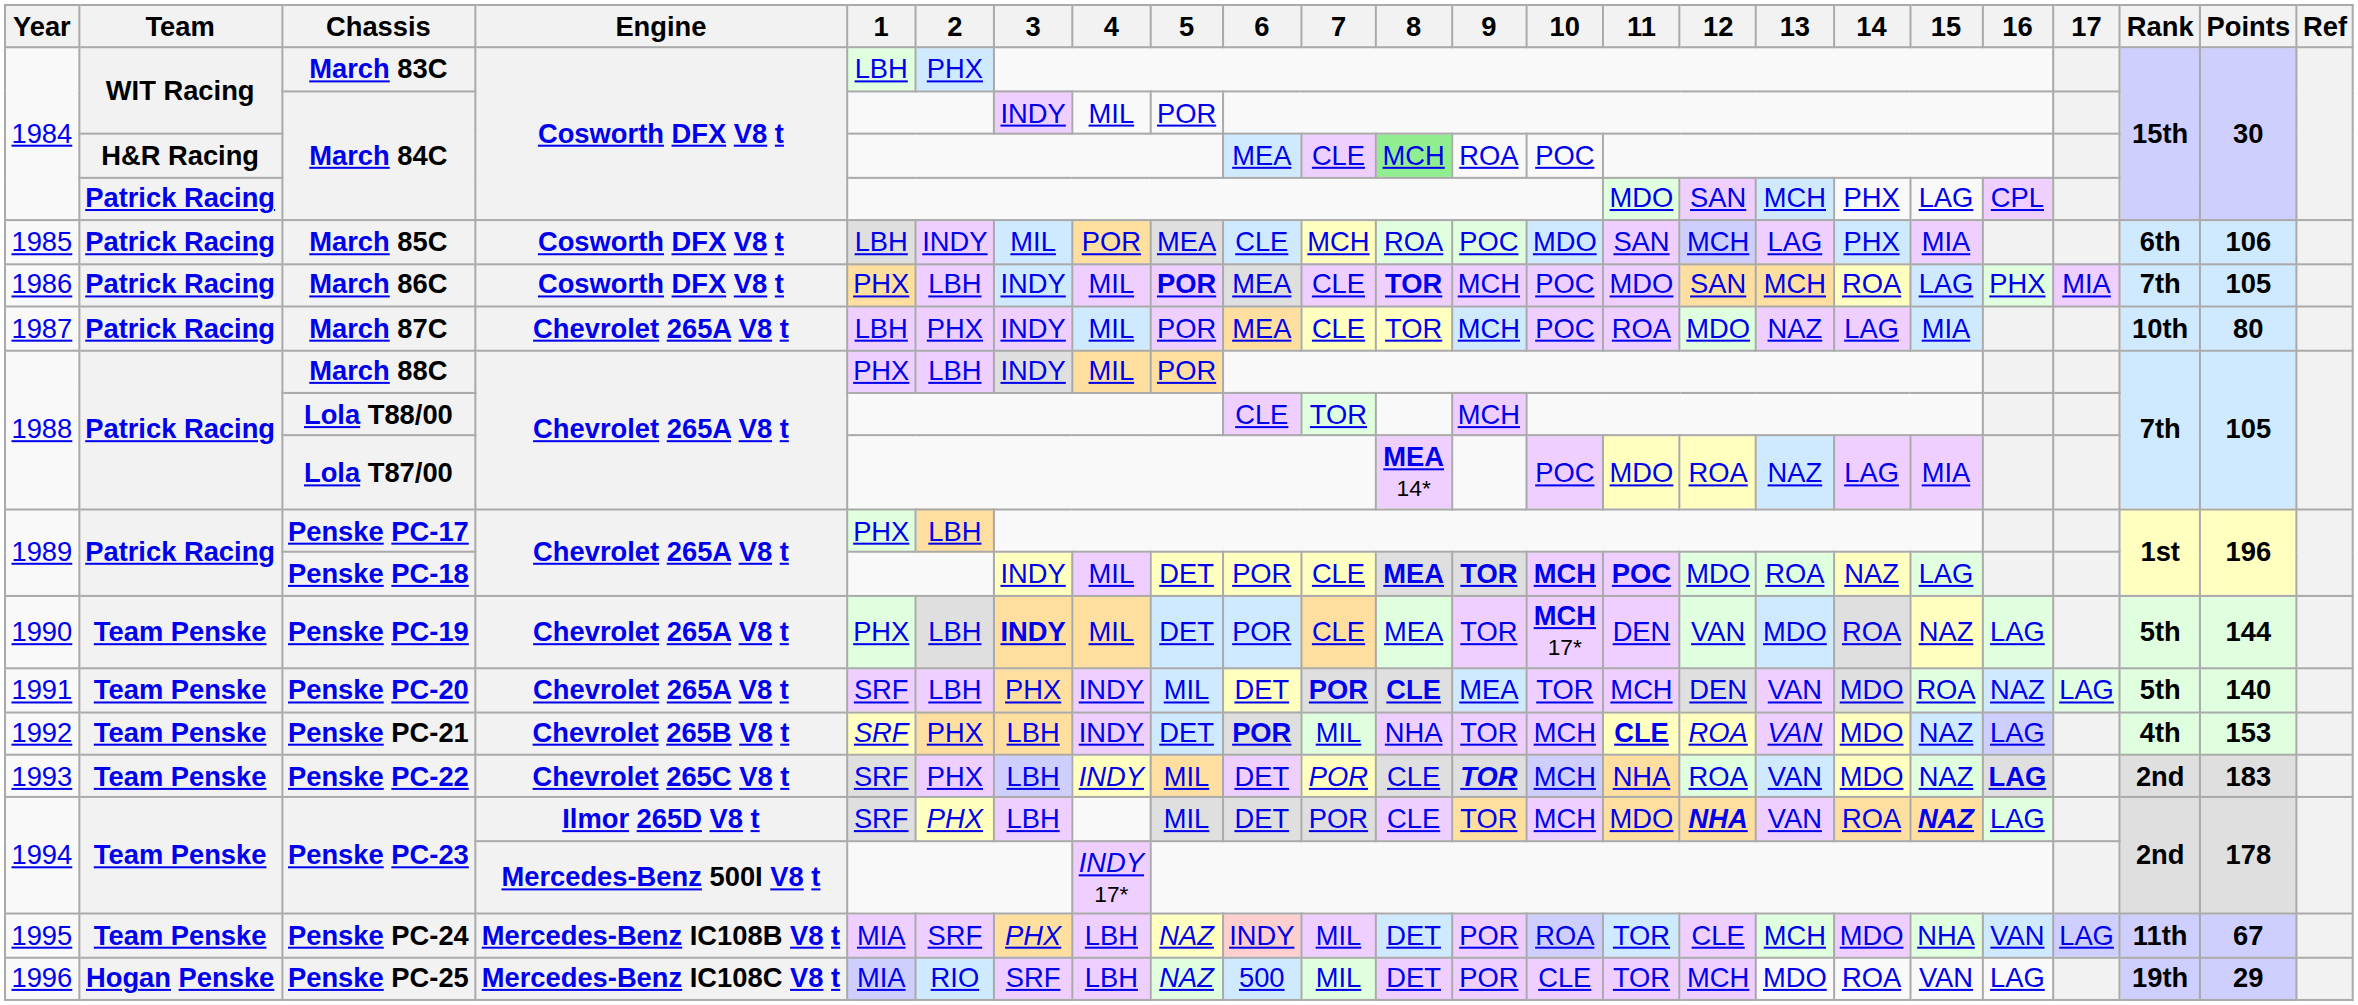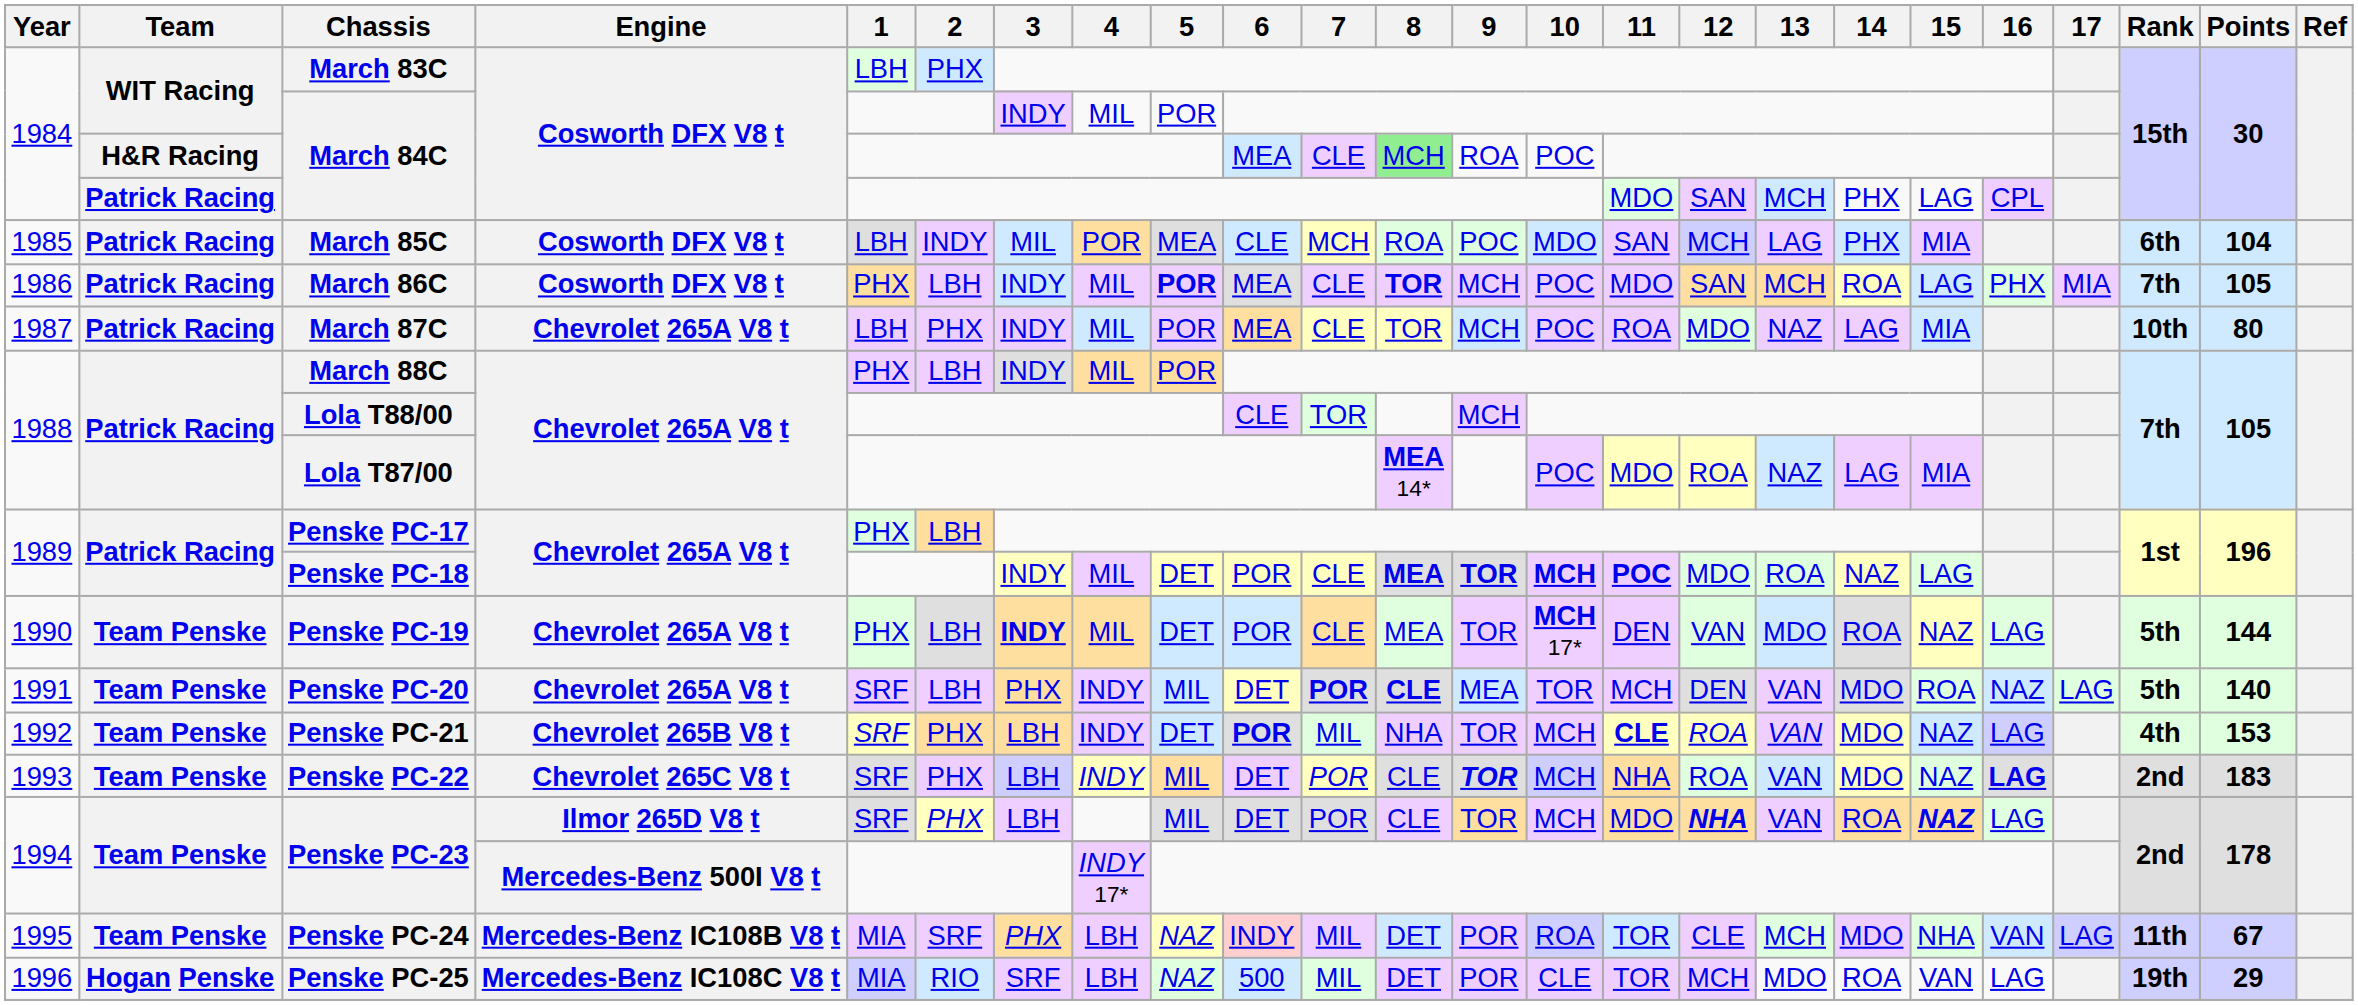March 85C | Points: 106 -> 104
